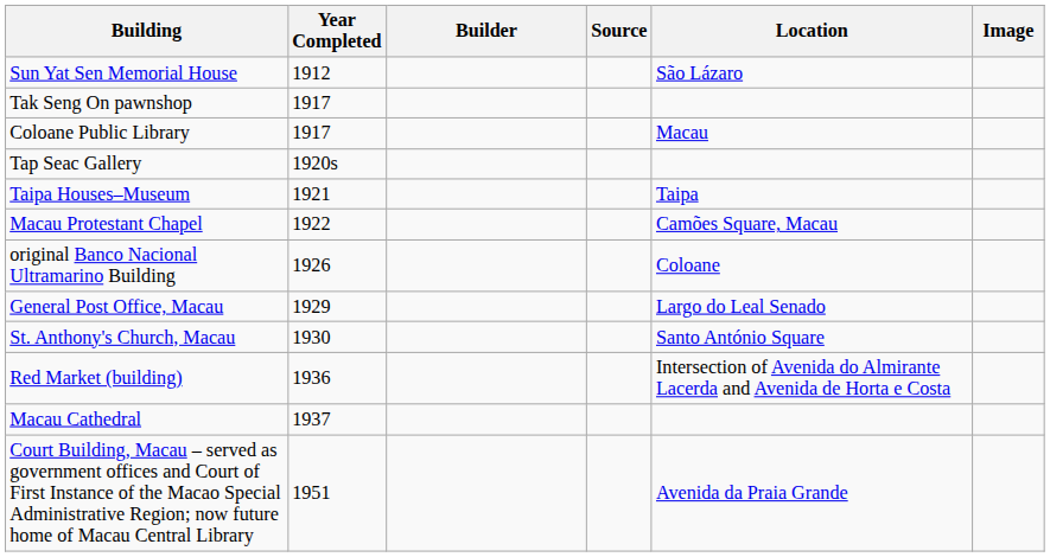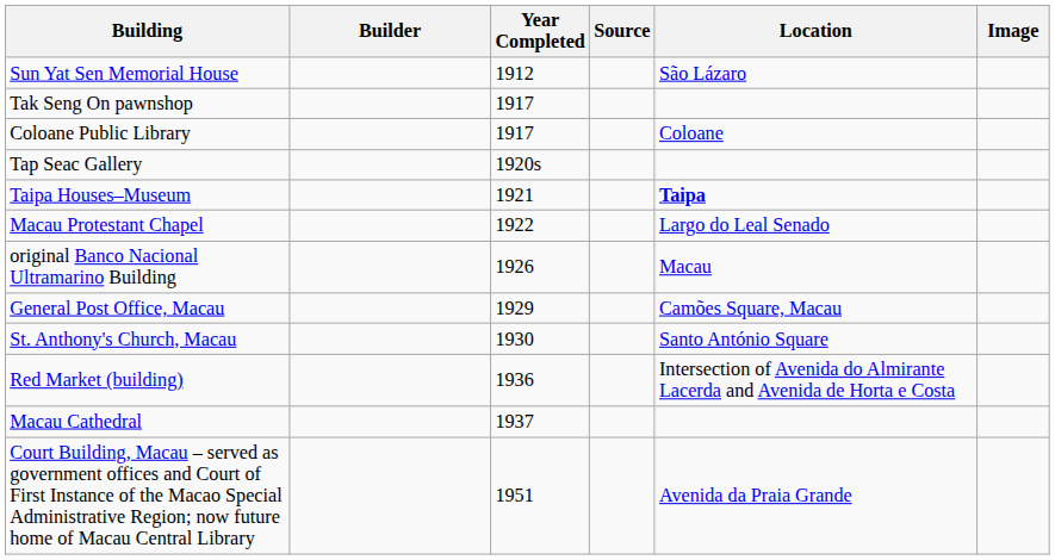columns swapped: Year Completed <-> Builder
Coloane Public Library | Location: Macau -> Coloane
Taipa Houses–Museum | Location: normal -> bold
Macau Protestant Chapel | Location: Camões Square, Macau -> Largo do Leal Senado
original Banco Nacional Ultramarino Building | Location: Coloane -> Macau
General Post Office, Macau | Location: Largo do Leal Senado -> Camões Square, Macau
